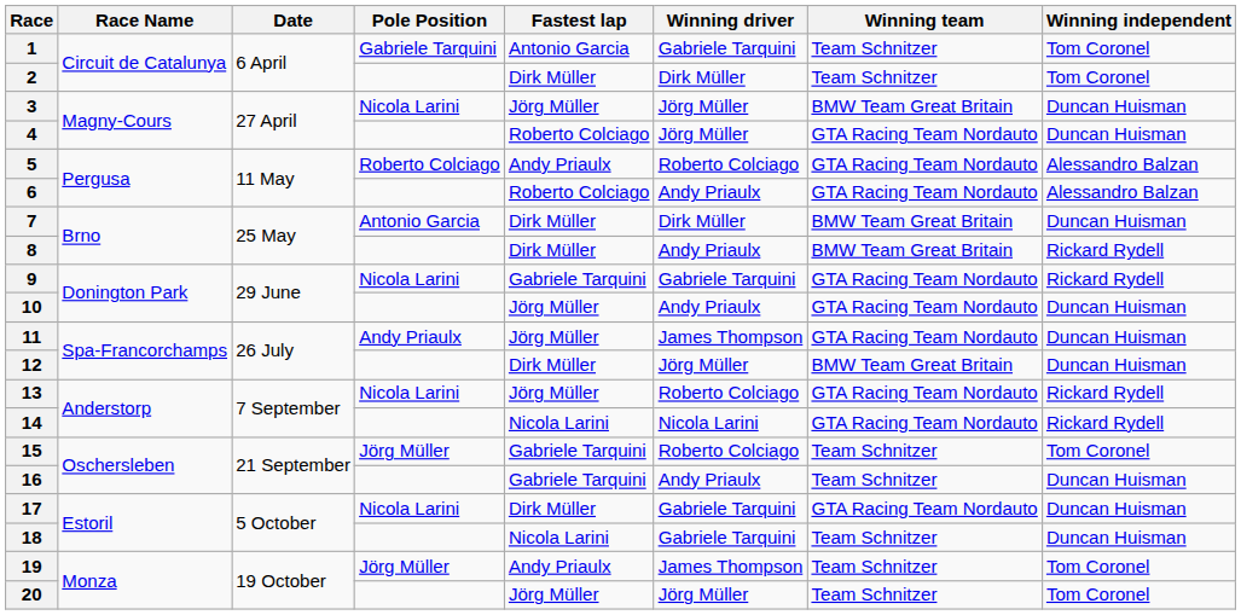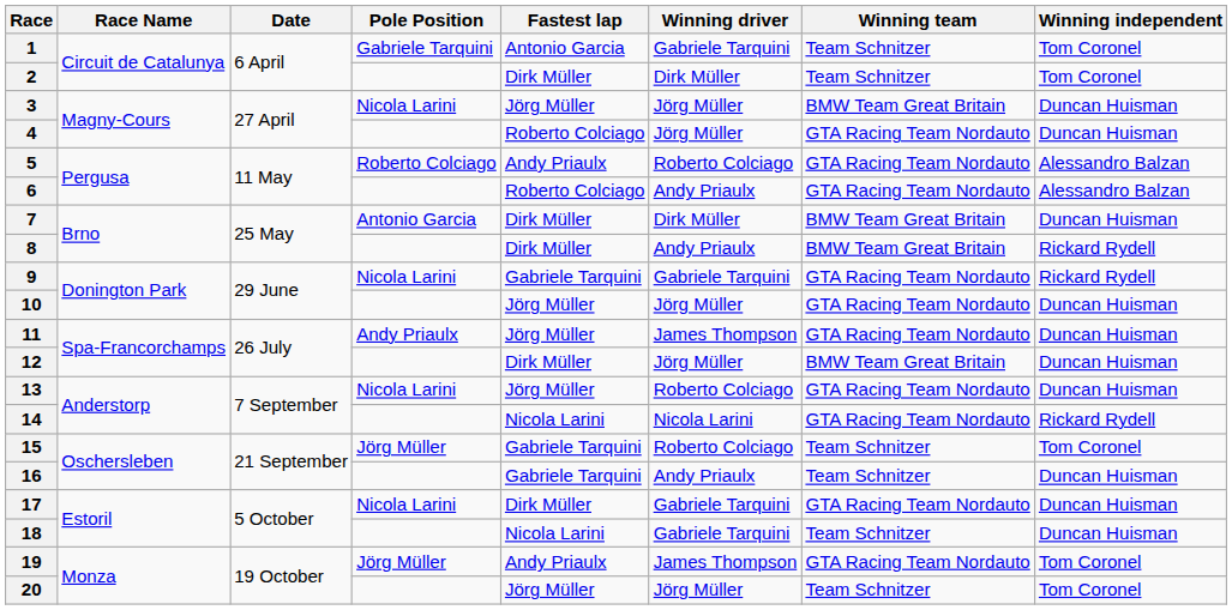10 | Winning driver: Andy Priaulx -> Jörg Müller
13 | Winning independent: Rickard Rydell -> Duncan Huisman
19 | Winning team: Team Schnitzer -> GTA Racing Team Nordauto
